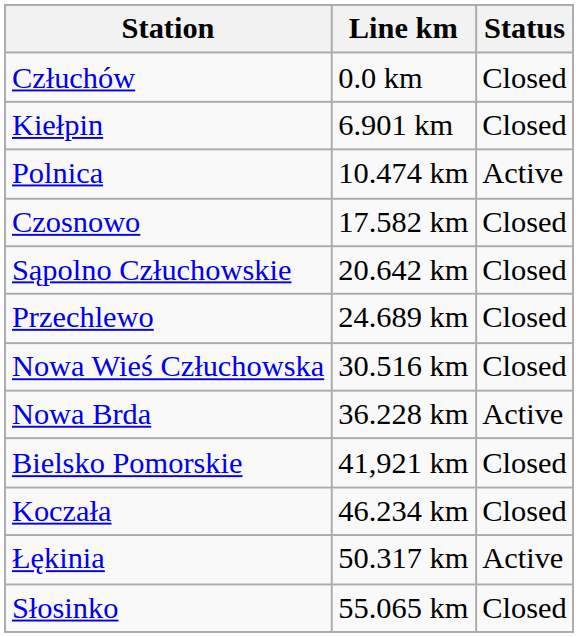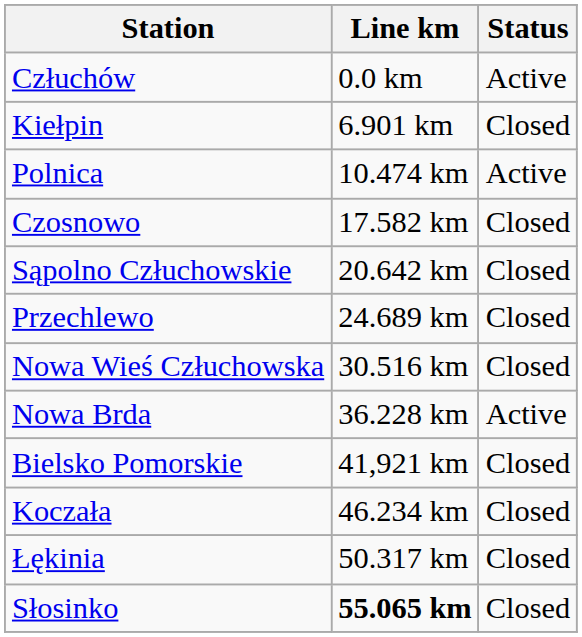Człuchów | Status: Closed -> Active
Łękinia | Status: Active -> Closed
Słosinko | Line km: normal -> bold
